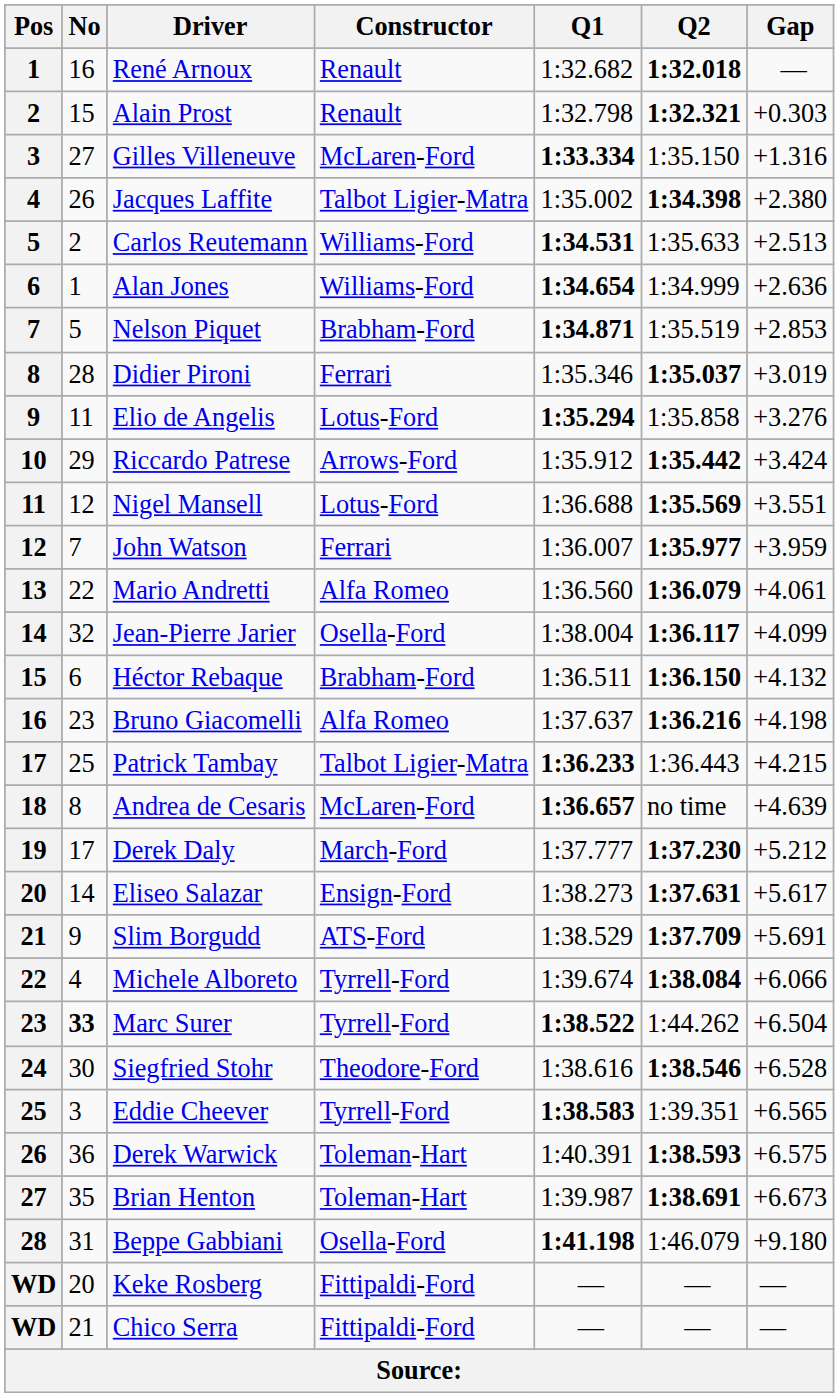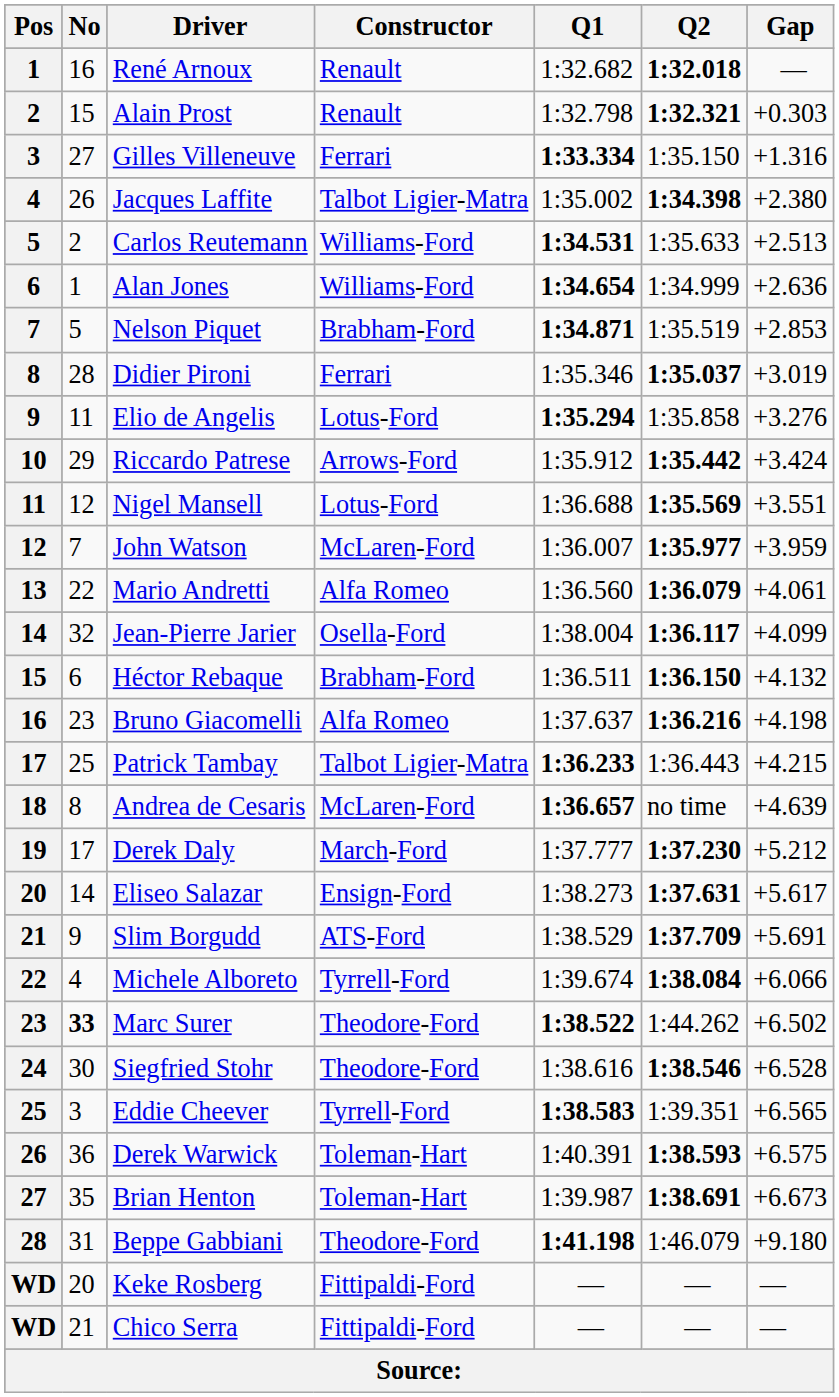Gilles Villeneuve | Constructor: McLaren-Ford -> Ferrari
John Watson | Constructor: Ferrari -> McLaren-Ford
Marc Surer | Constructor: Tyrrell-Ford -> Theodore-Ford
Marc Surer | Gap: +6.504 -> +6.502
Beppe Gabbiani | Constructor: Osella-Ford -> Theodore-Ford
